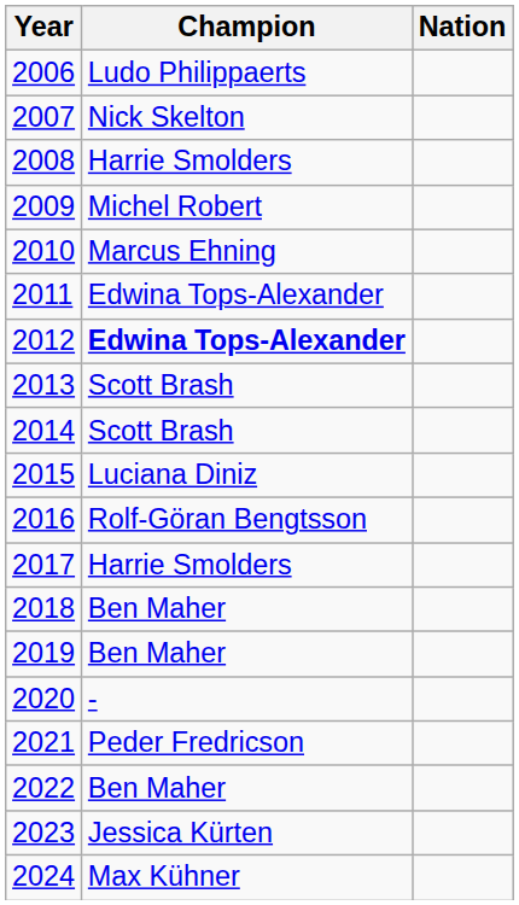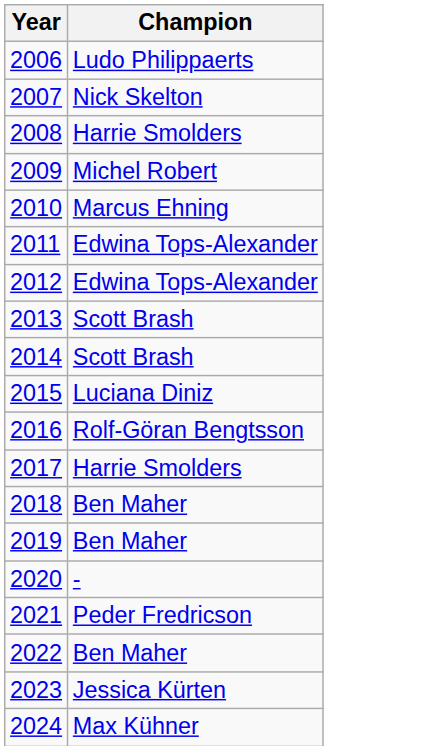- column: Nation
2012 | Champion: bold -> normal
